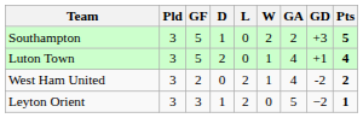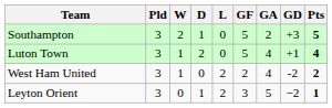columns swapped: W <-> GF
